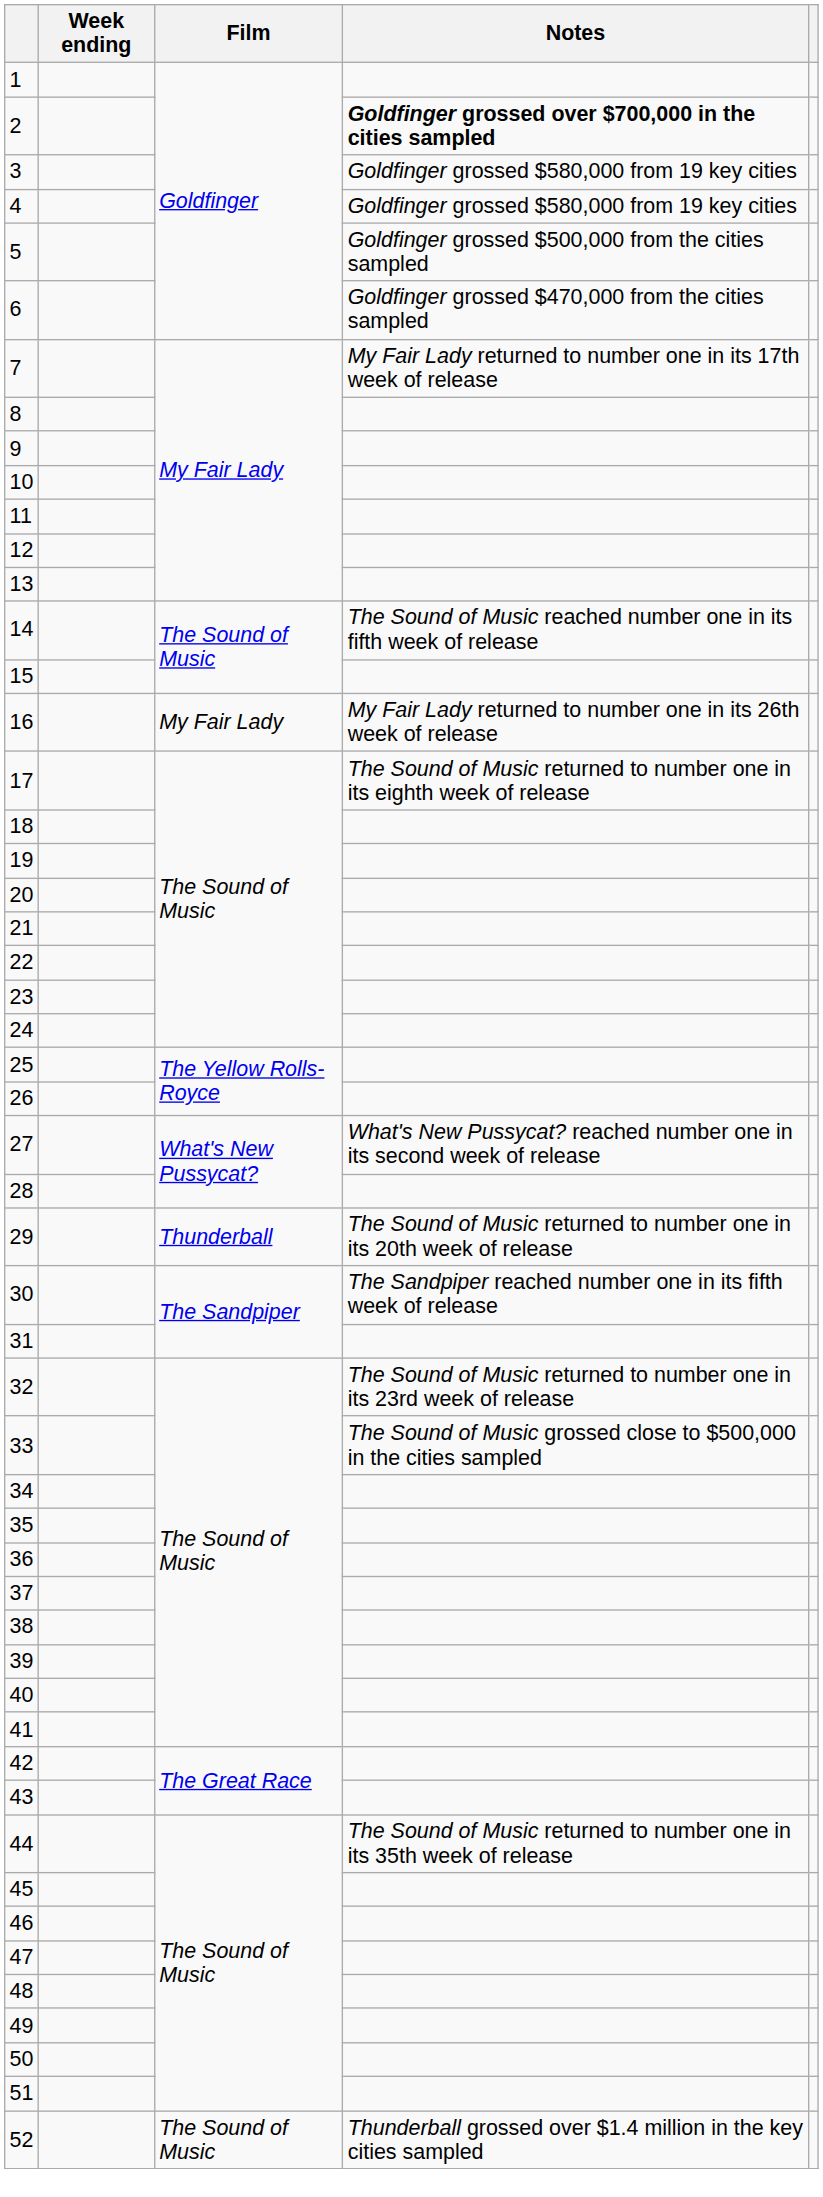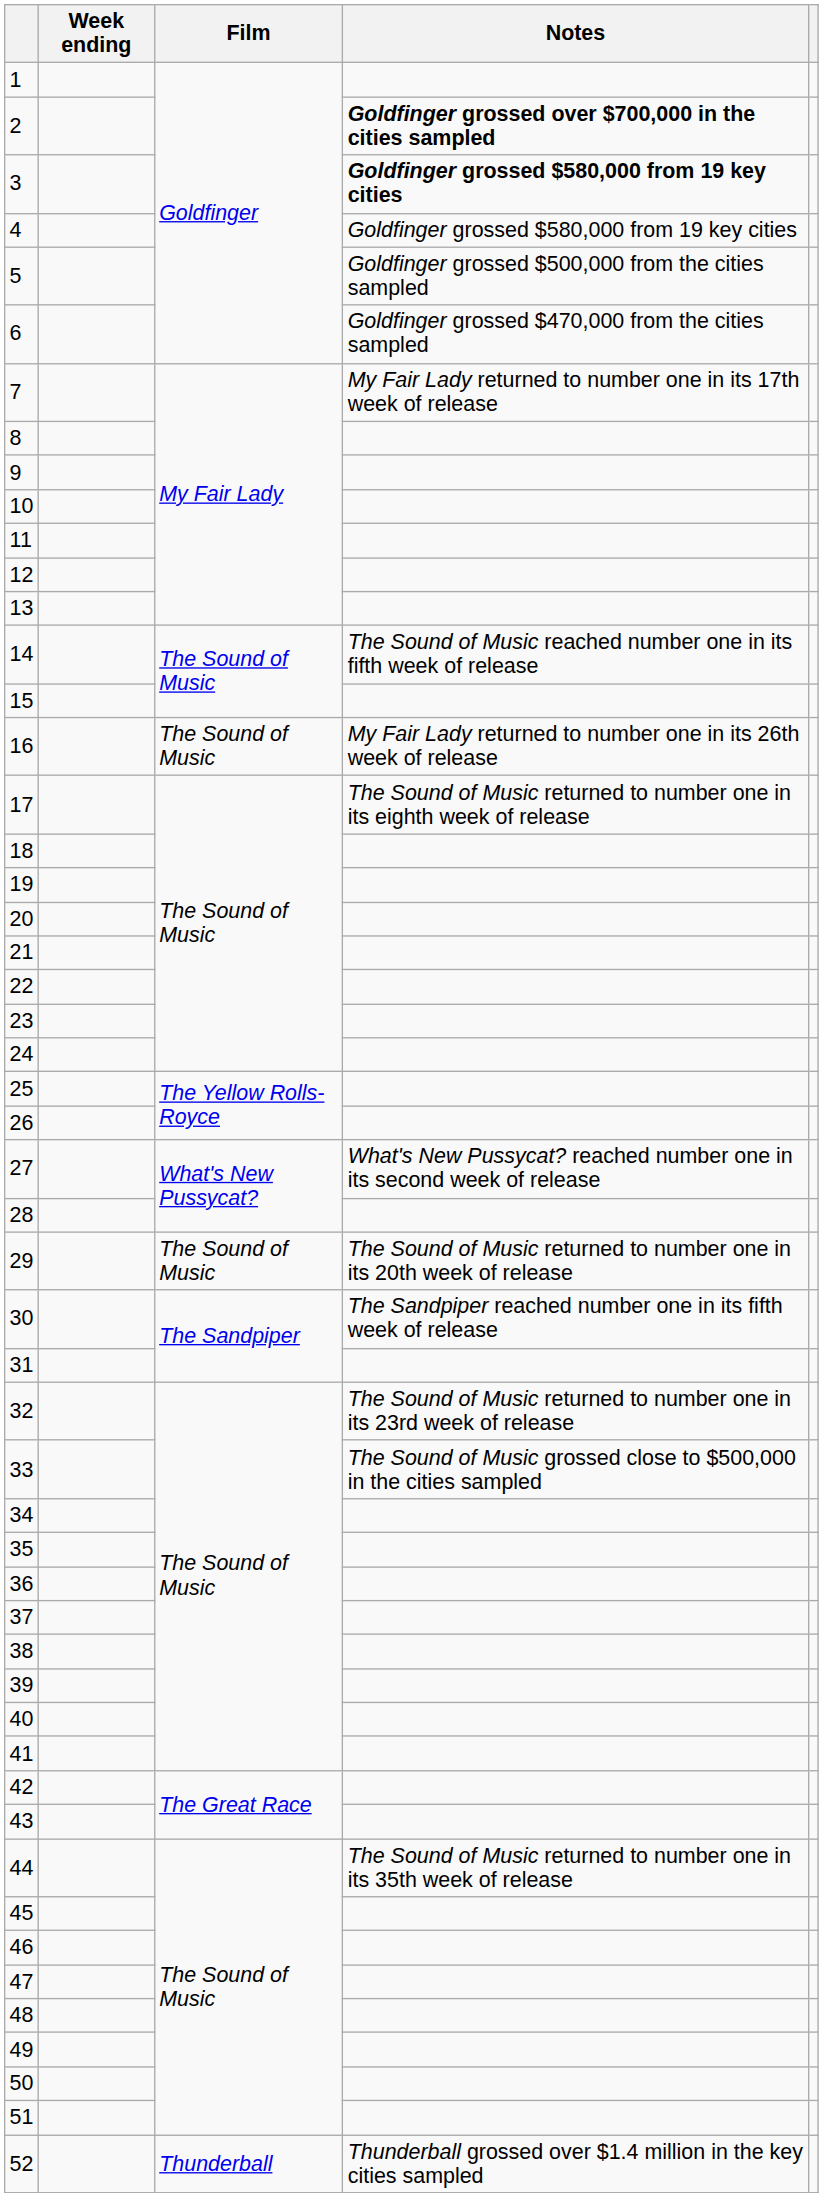3 | Notes: normal -> bold
16 | Film: My Fair Lady -> The Sound of Music
29 | Film: Thunderball -> The Sound of Music
52 | Film: The Sound of Music -> Thunderball
